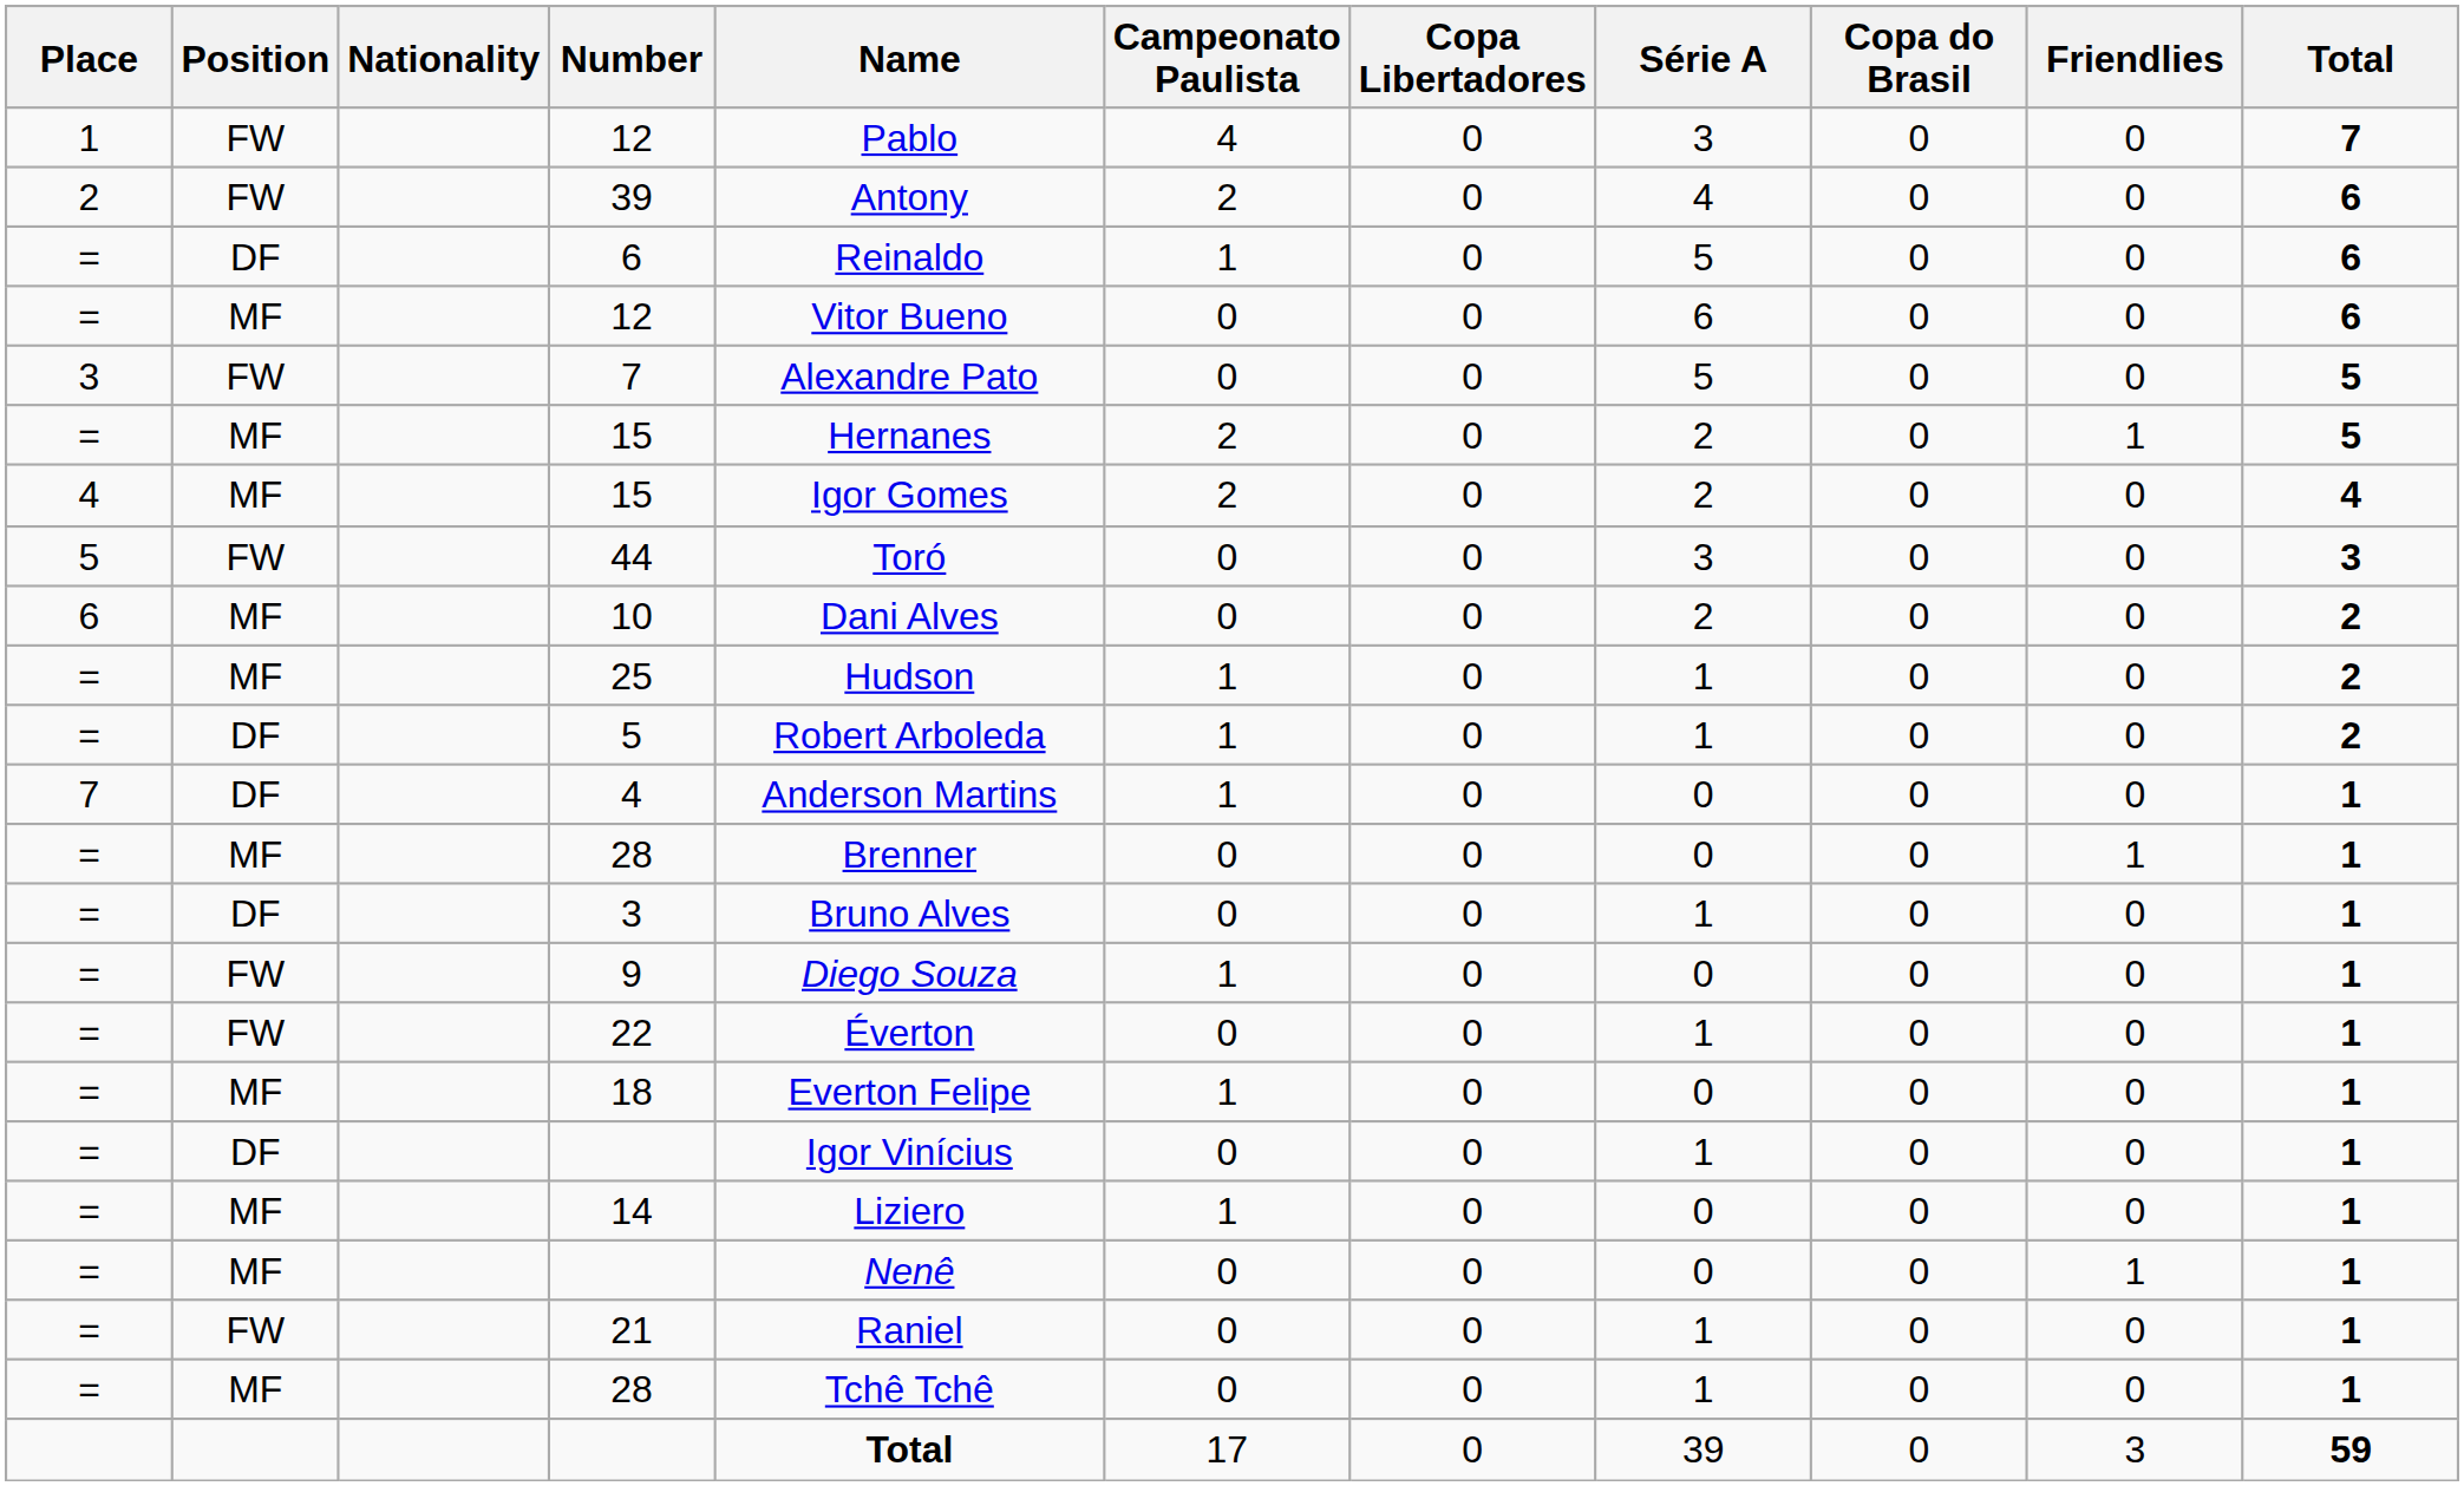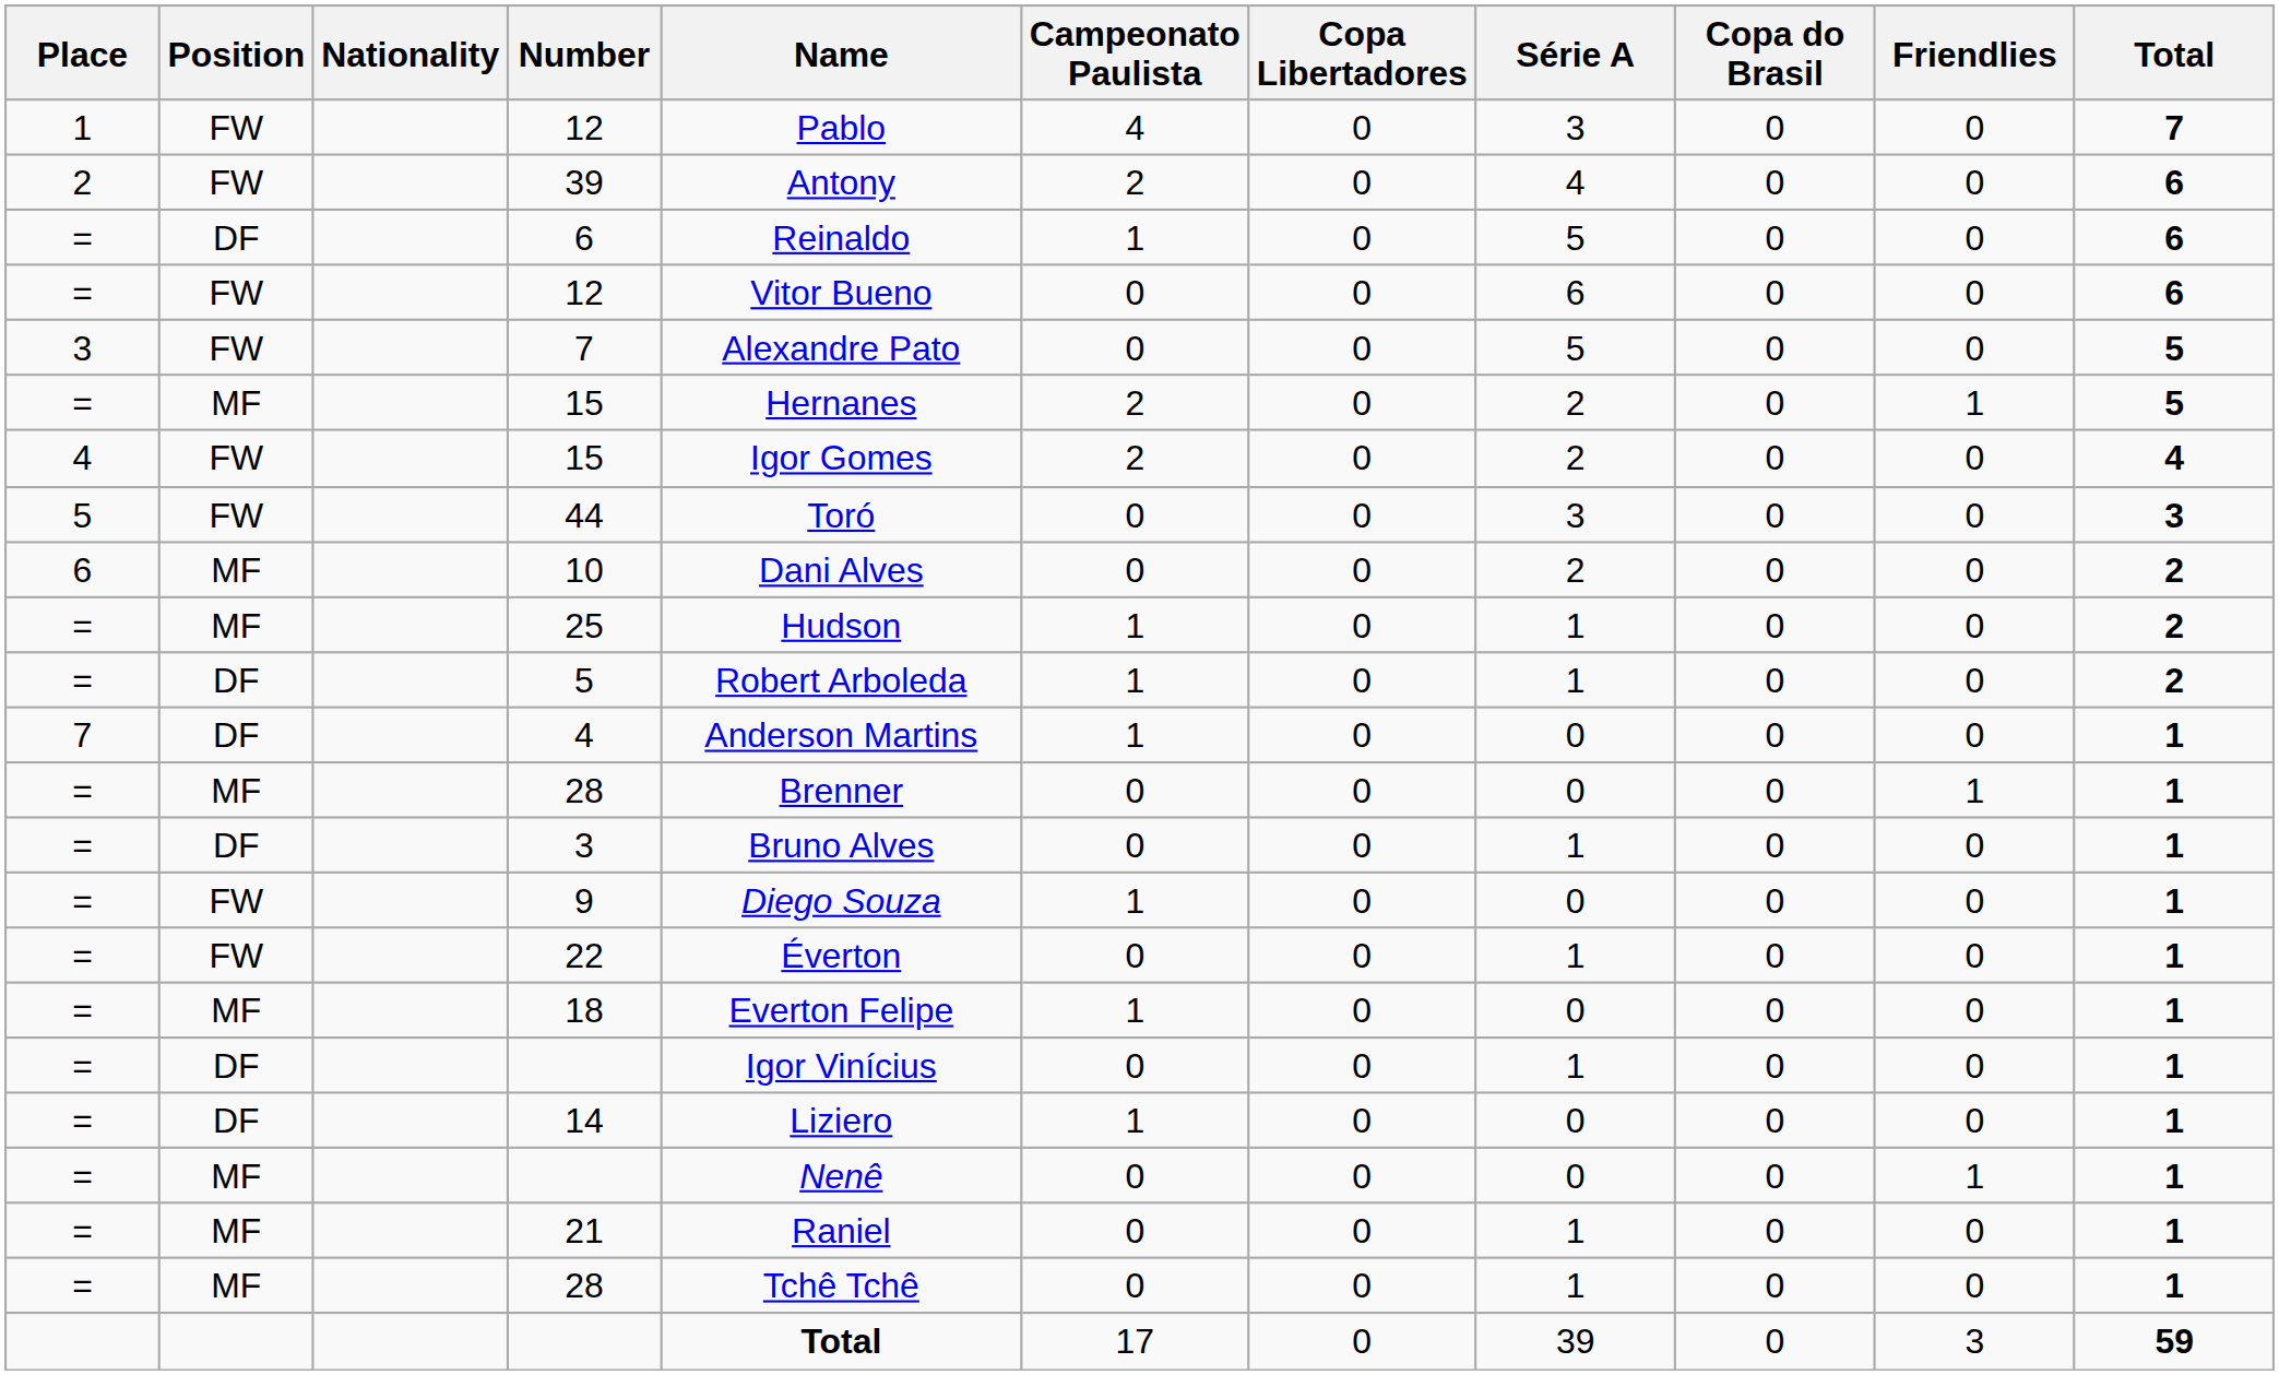= / 12 | Position: MF -> FW
4 / 15 | Position: MF -> FW
14 | Position: MF -> DF
21 | Position: FW -> MF
